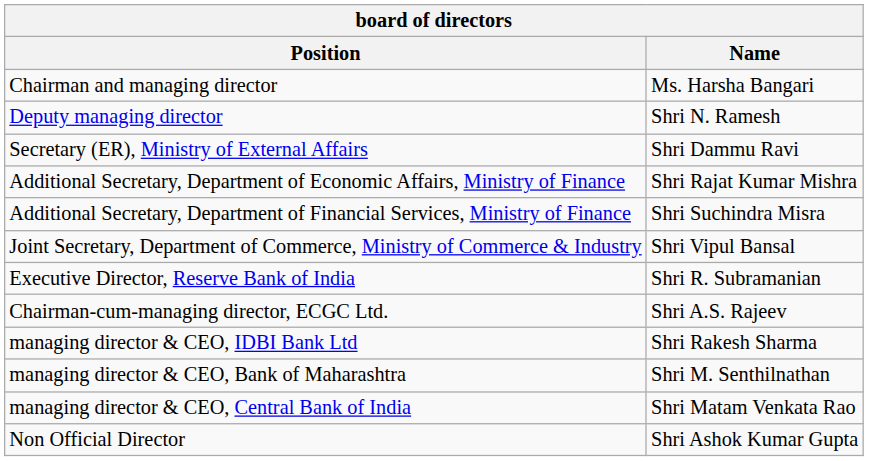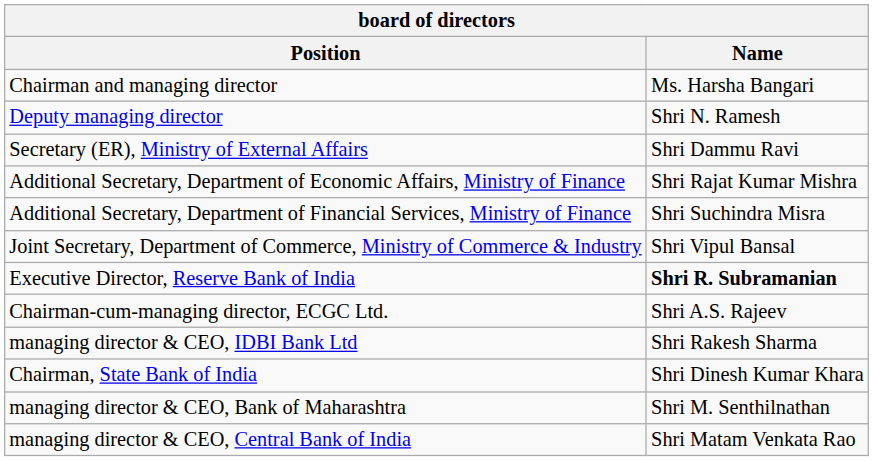Executive Director, Reserve Bank of India | Name: normal -> bold
+ row: Chairman, State Bank of India | Shri Dinesh Kumar Khara
- row: Non Official Director | Shri Ashok Kumar Gupta
